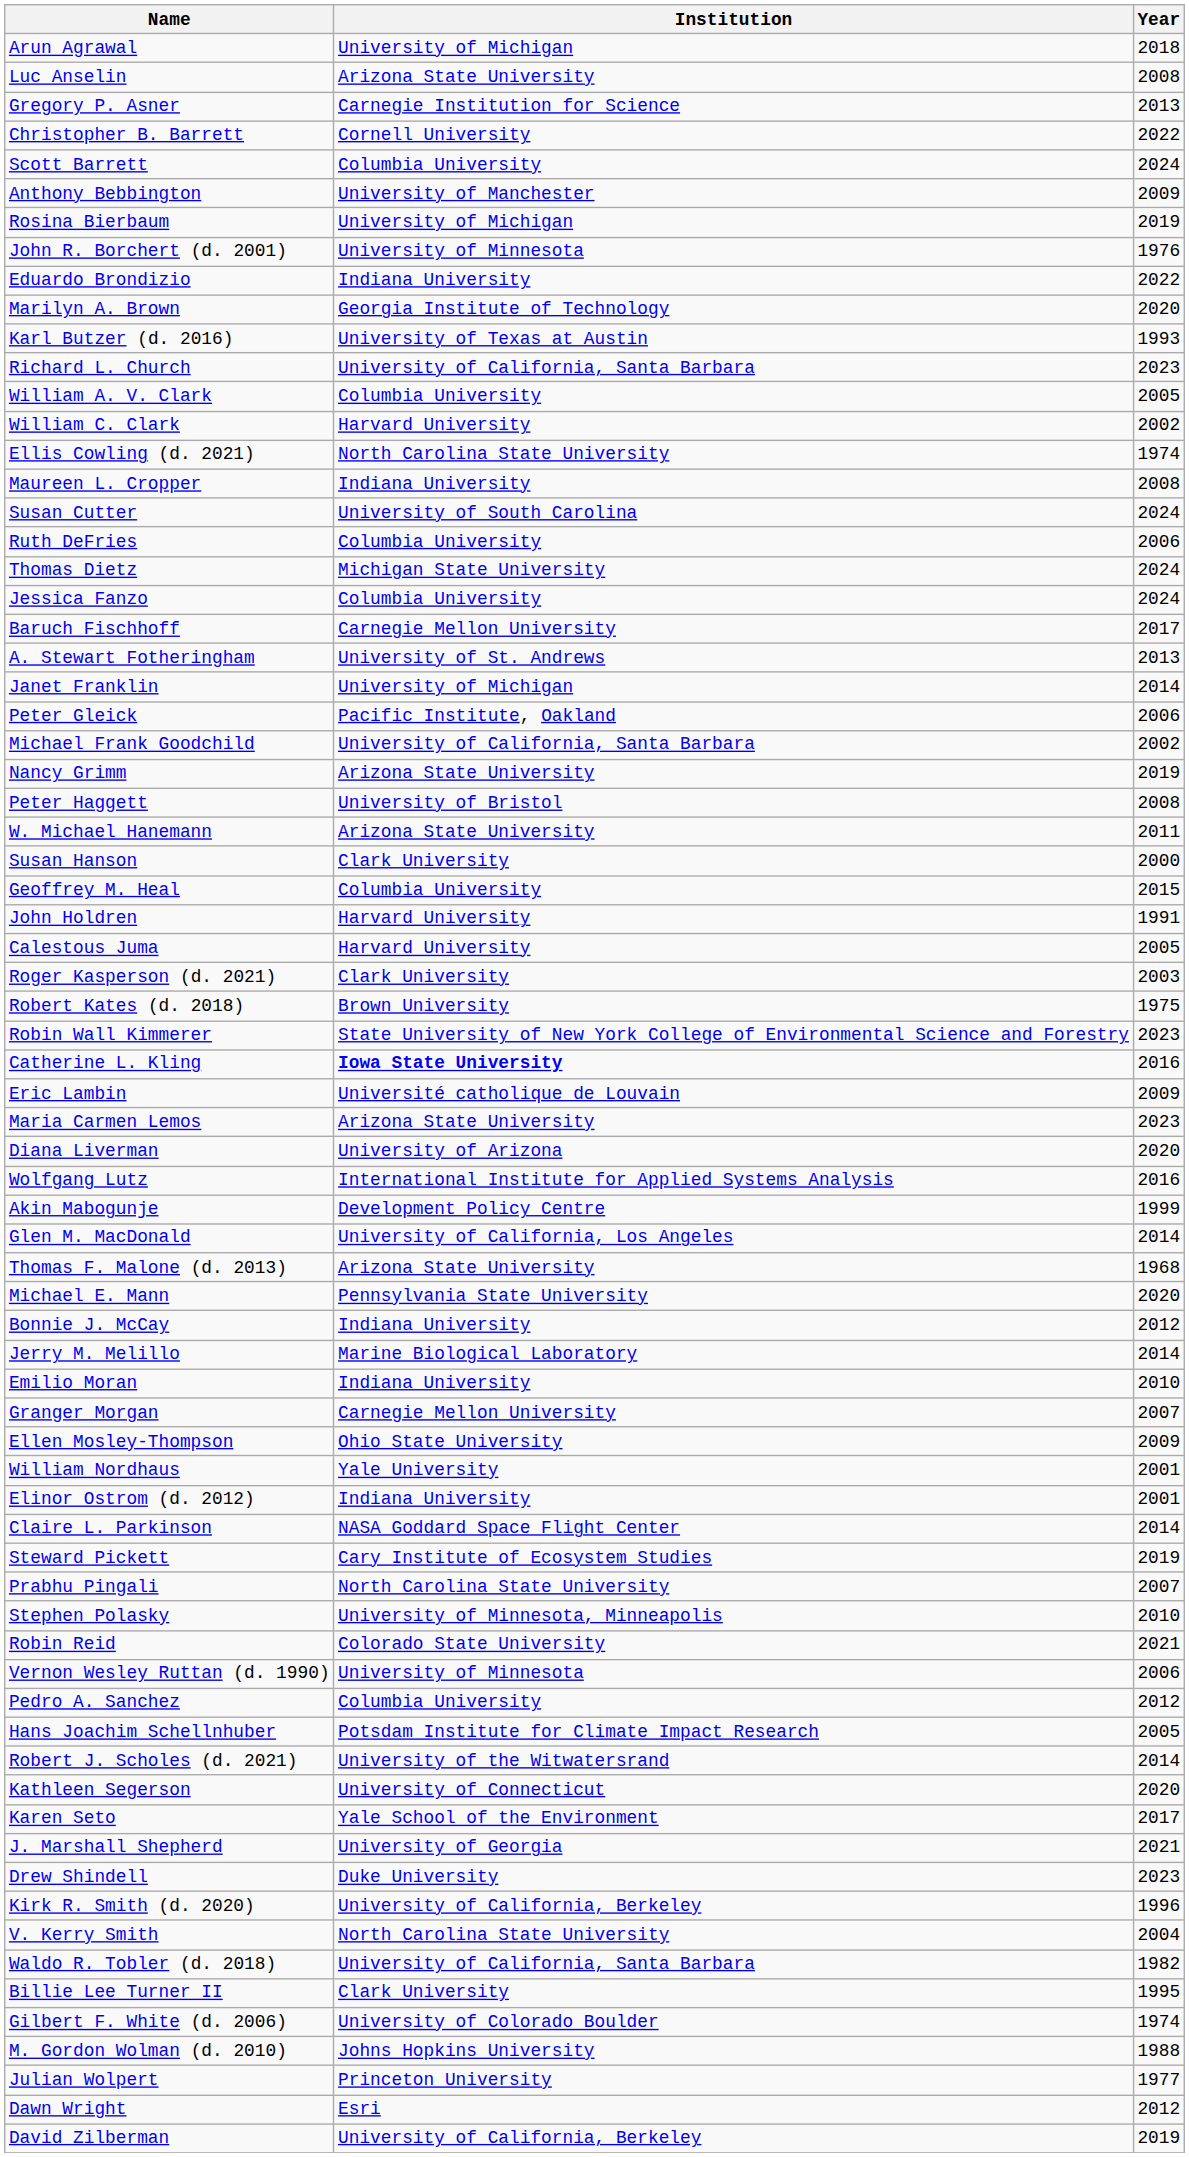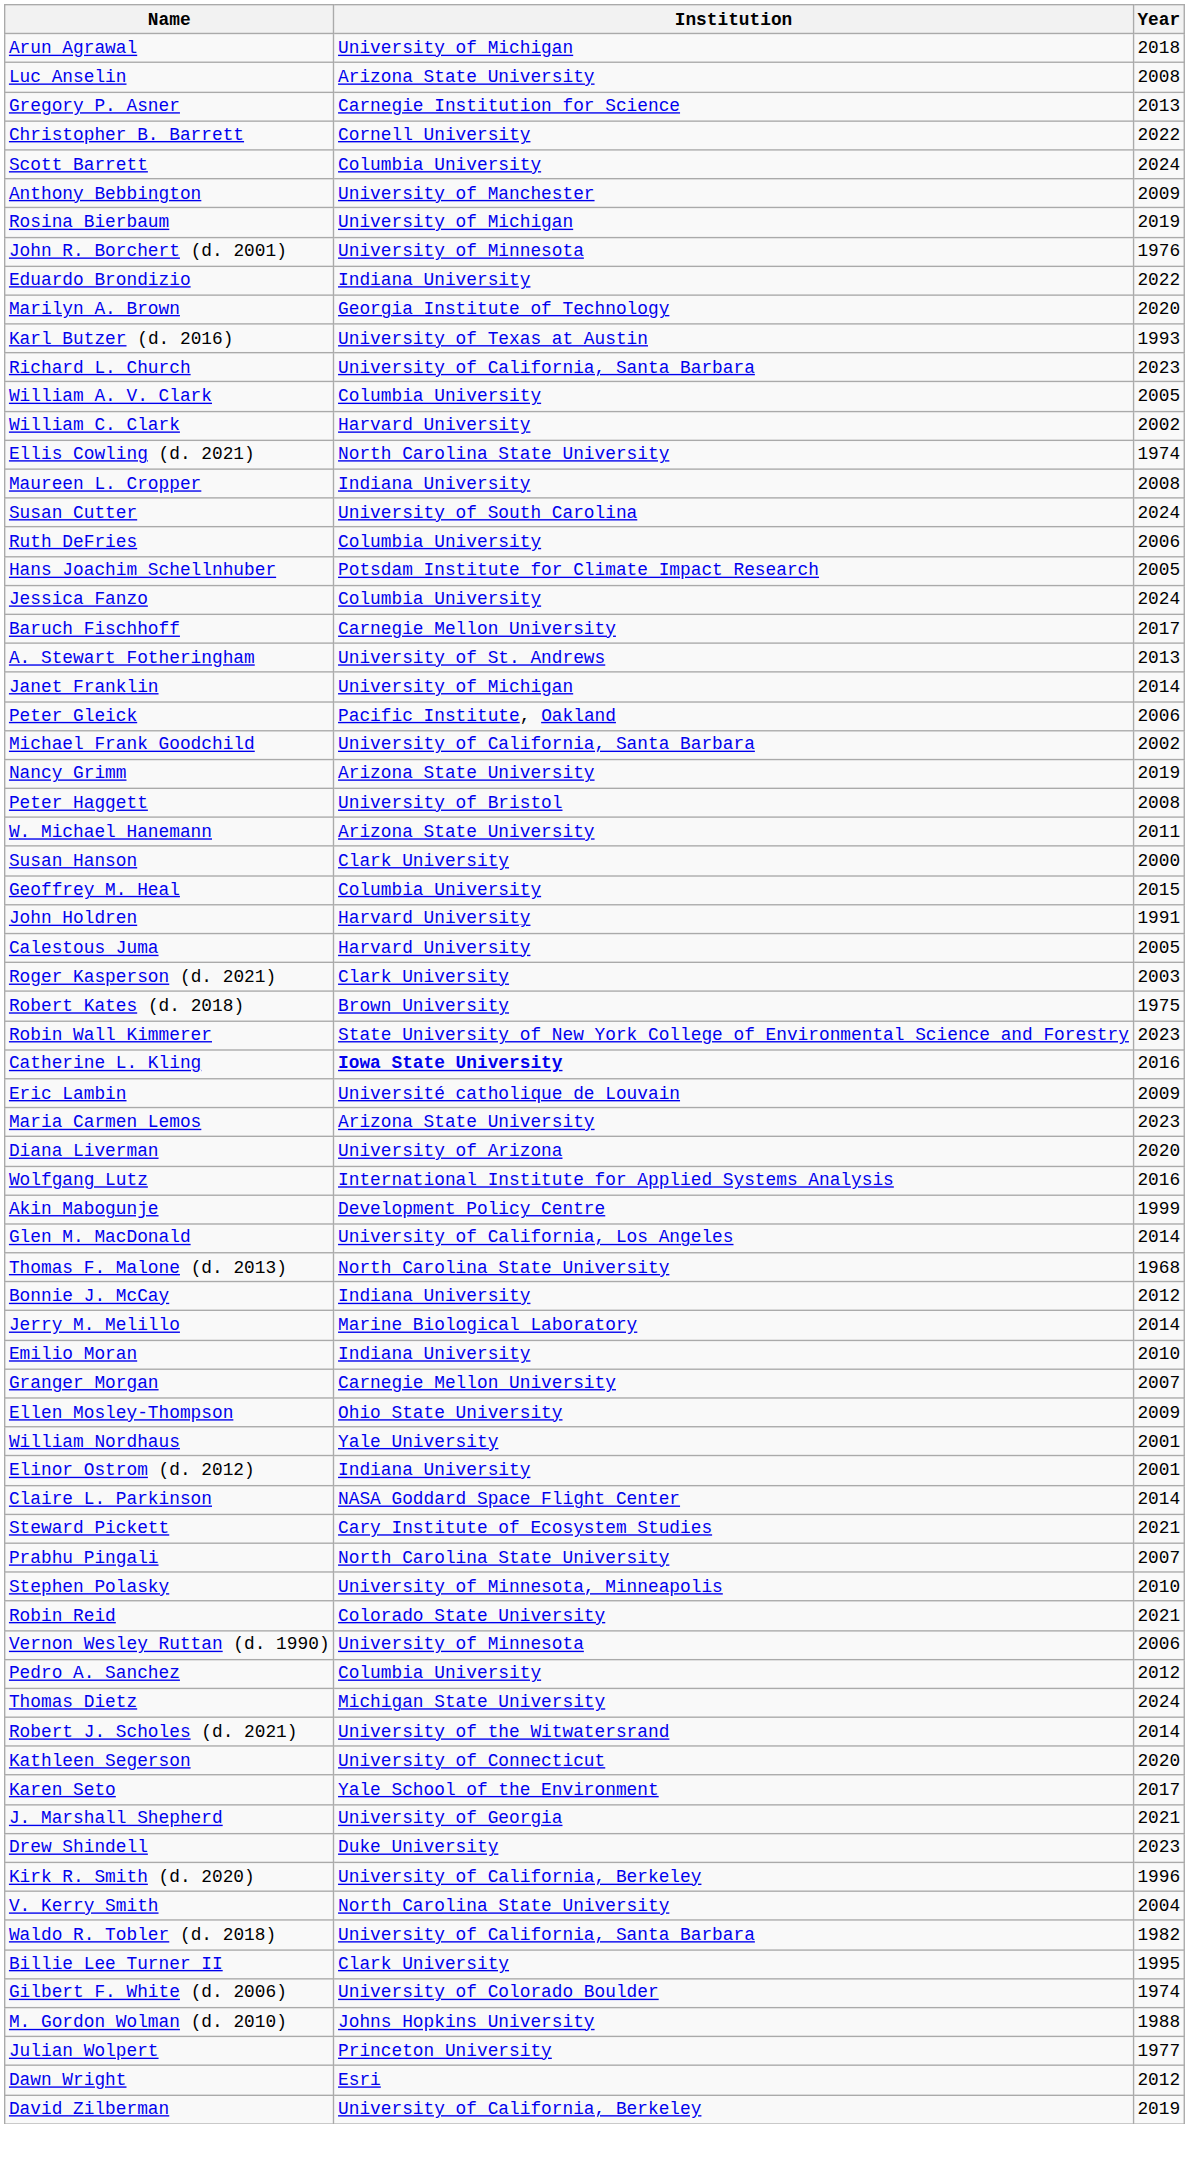rows swapped: Thomas Dietz <-> Hans Joachim Schellnhuber
Thomas F. Malone (d. 2013) | Institution: Arizona State University -> North Carolina State University
- row: Michael E. Mann | Pennsylvania State University | 2020
Steward Pickett | Year: 2019 -> 2021
